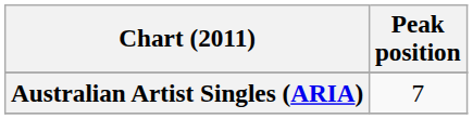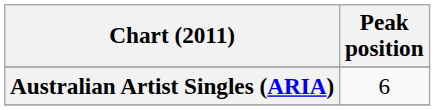Australian Artist Singles (ARIA) | Peak position: 7 -> 6
